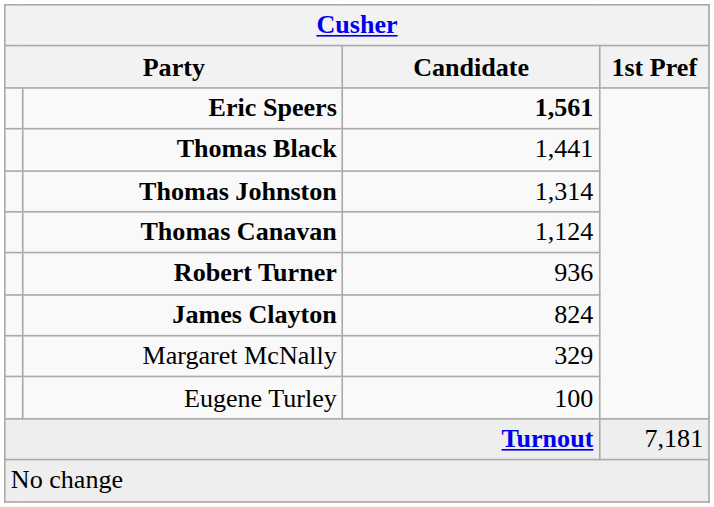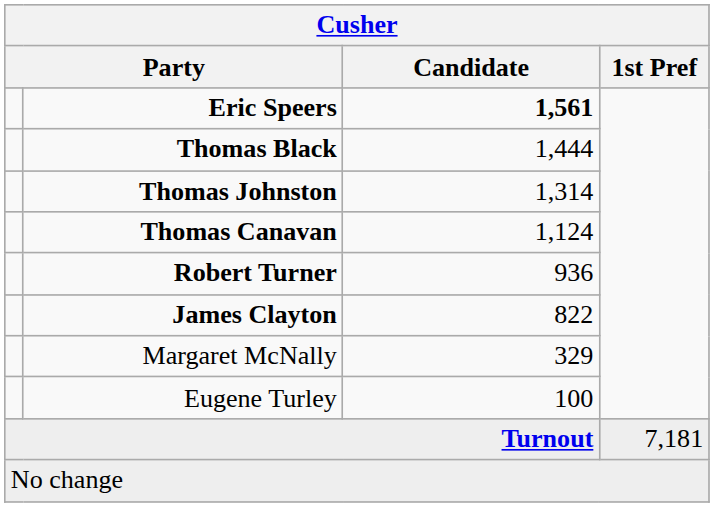Thomas Black | Candidate: 1,441 -> 1,444
James Clayton | Candidate: 824 -> 822
